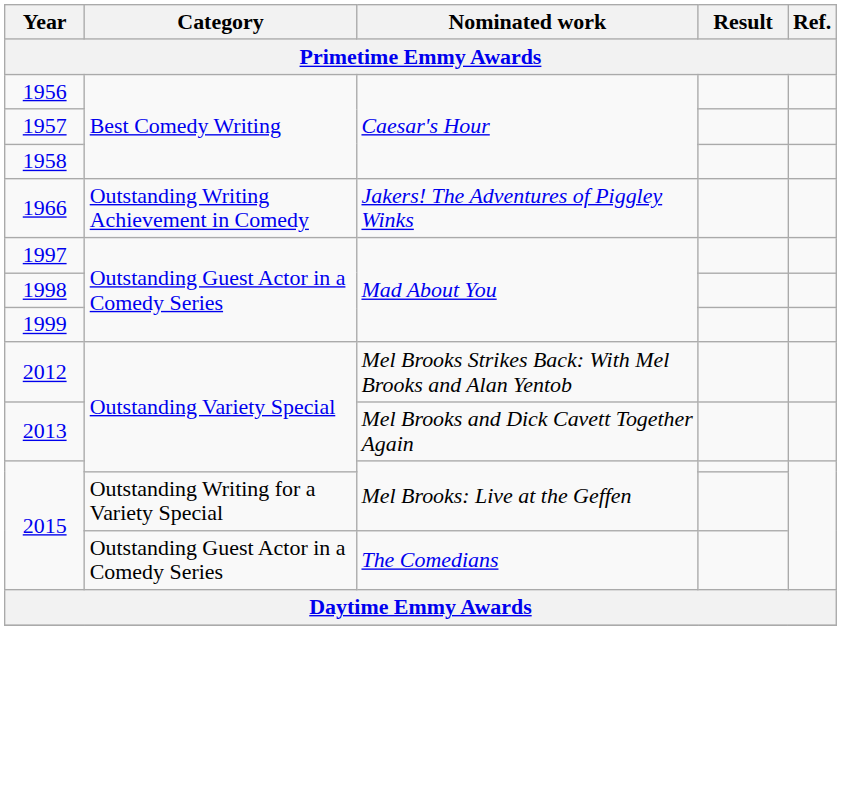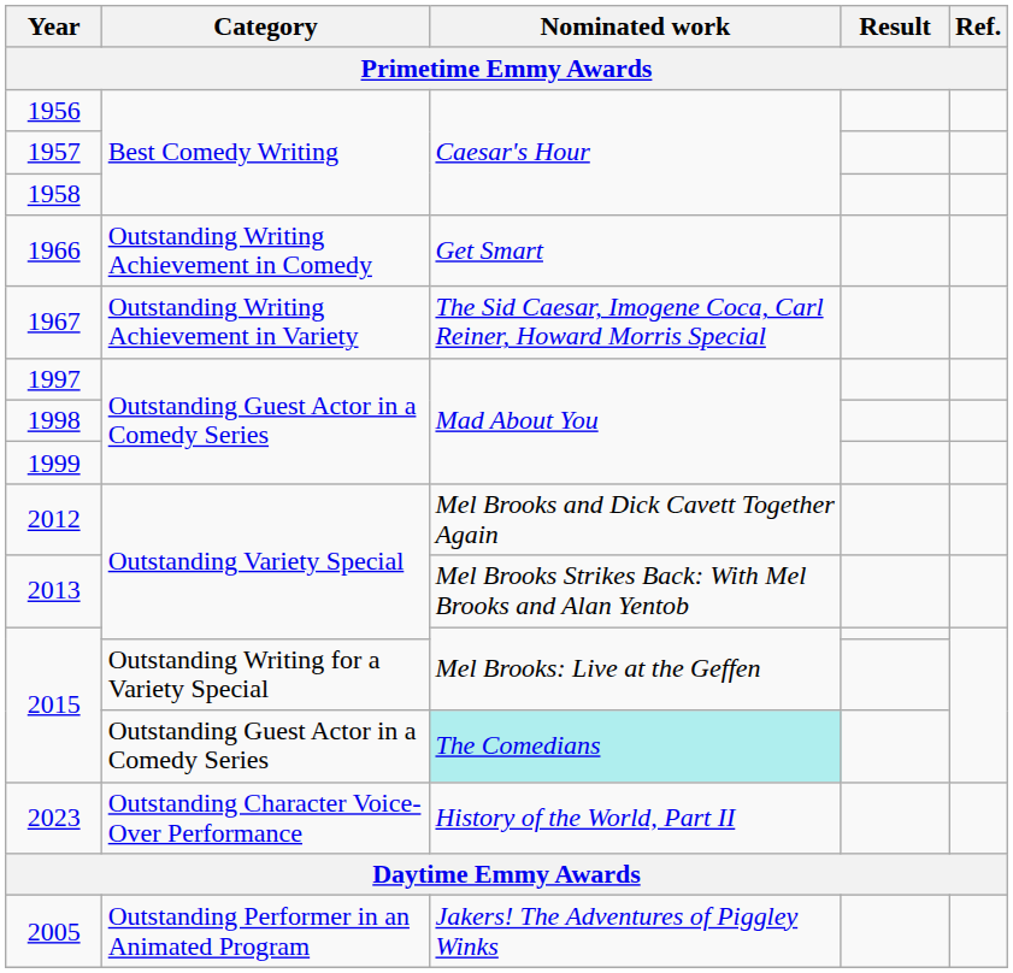1966 | Nominated work: Jakers! The Adventures of Piggley Winks -> Get Smart
+ row: 1967 | Outstanding Writing Achievement in Variety | The Sid Caesar, Imogene Coca, Carl Reiner, Howard Morris Special
2012 | Nominated work: Mel Brooks Strikes Back: With Mel Brooks and Alan Yentob -> Mel Brooks and Dick Cavett Together Again
2013 | Nominated work: Mel Brooks and Dick Cavett Together Again -> Mel Brooks Strikes Back: With Mel Brooks and Alan Yentob
2015 / Outstanding Guest Actor in a Comedy Series | Nominated work: no background -> paleturquoise background
+ row: 2023 | Outstanding Character Voice-Over Performance | History of the World, Part II
+ row: 2005 | Outstanding Performer in an Animated Program | Jakers! The Adventures of Piggley Winks
